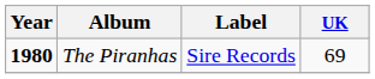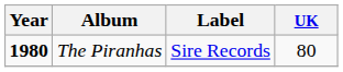The Piranhas | UK: 69 -> 80
